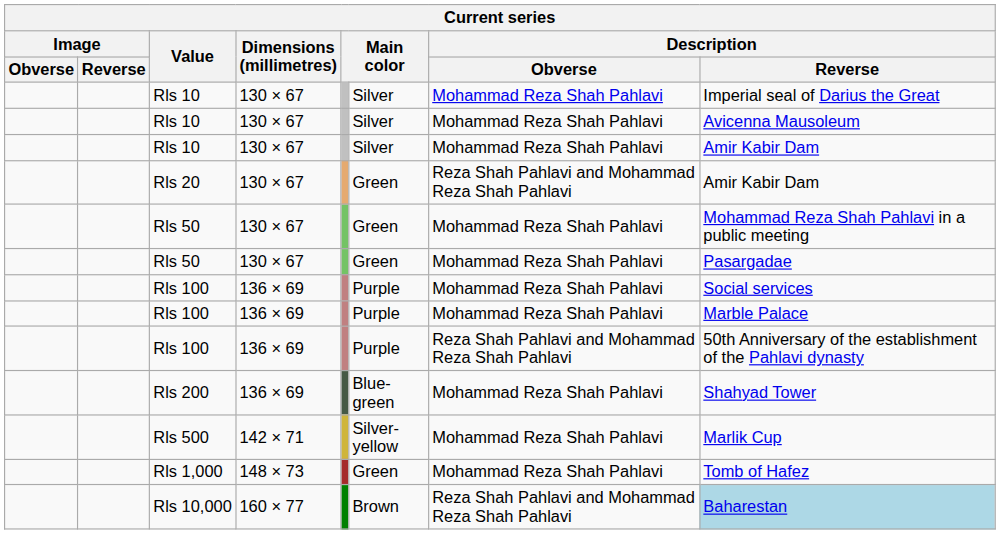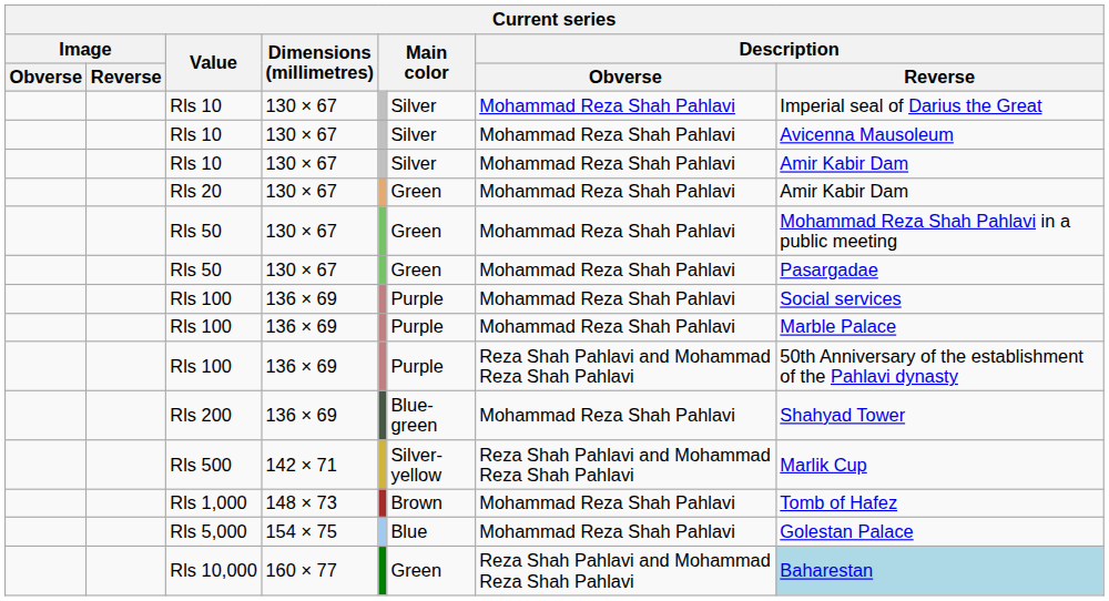Rls 20 | Description / Obverse: Reza Shah Pahlavi and Mohammad Reza Shah Pahlavi -> Mohammad Reza Shah Pahlavi
Rls 500 | Description / Obverse: Mohammad Reza Shah Pahlavi -> Reza Shah Pahlavi and Mohammad Reza Shah Pahlavi
Rls 1,000 | column 6: Green -> Brown
+ row: Rls 5,000 | 154 × 75 | Blue | Mohammad Reza Shah Pahlavi | Golestan Palace
Rls 10,000 | column 6: Brown -> Green
